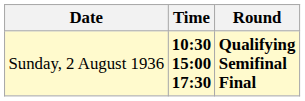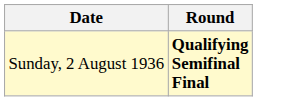- column: Time | 10:30 15:00 17:30
